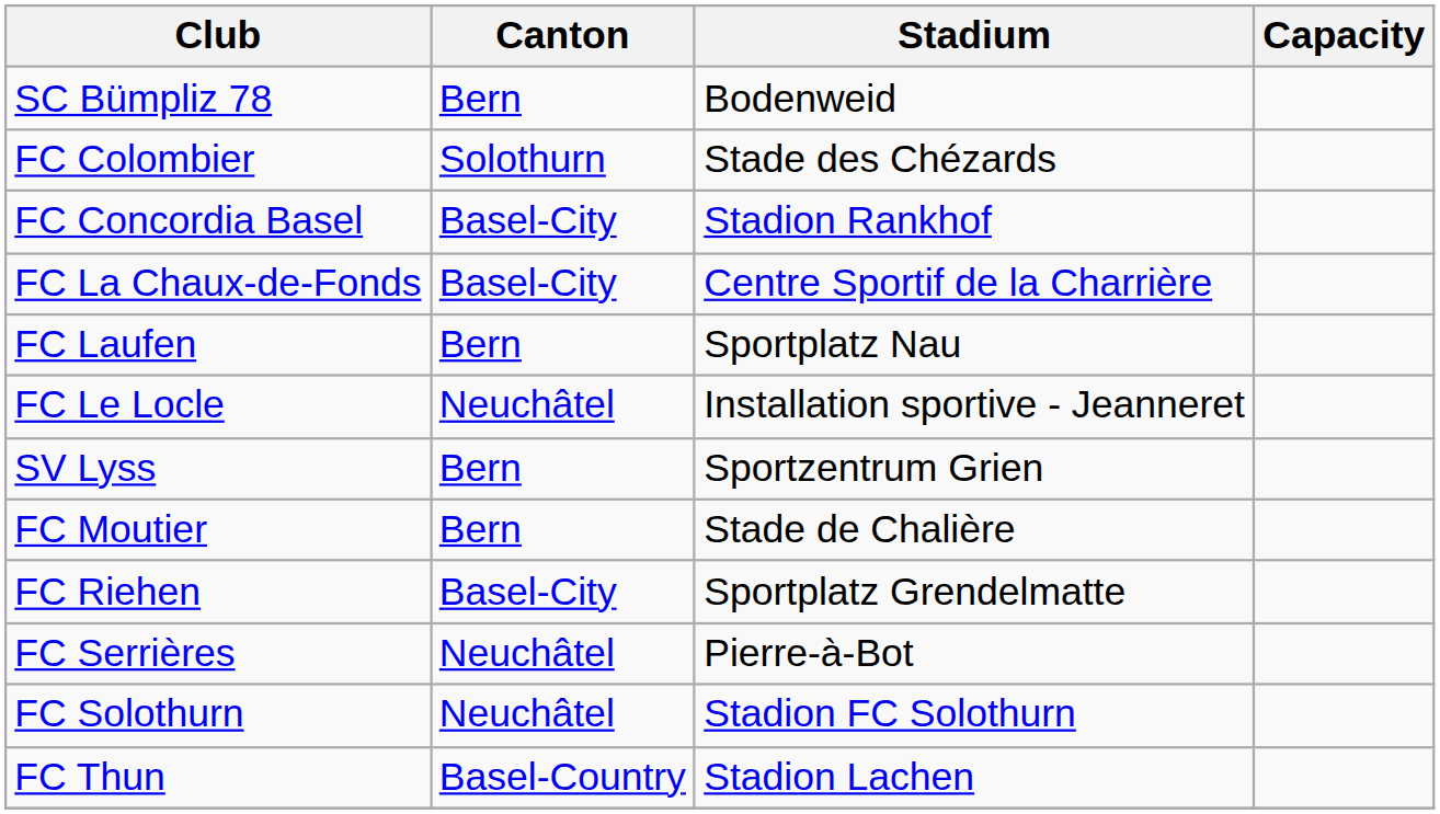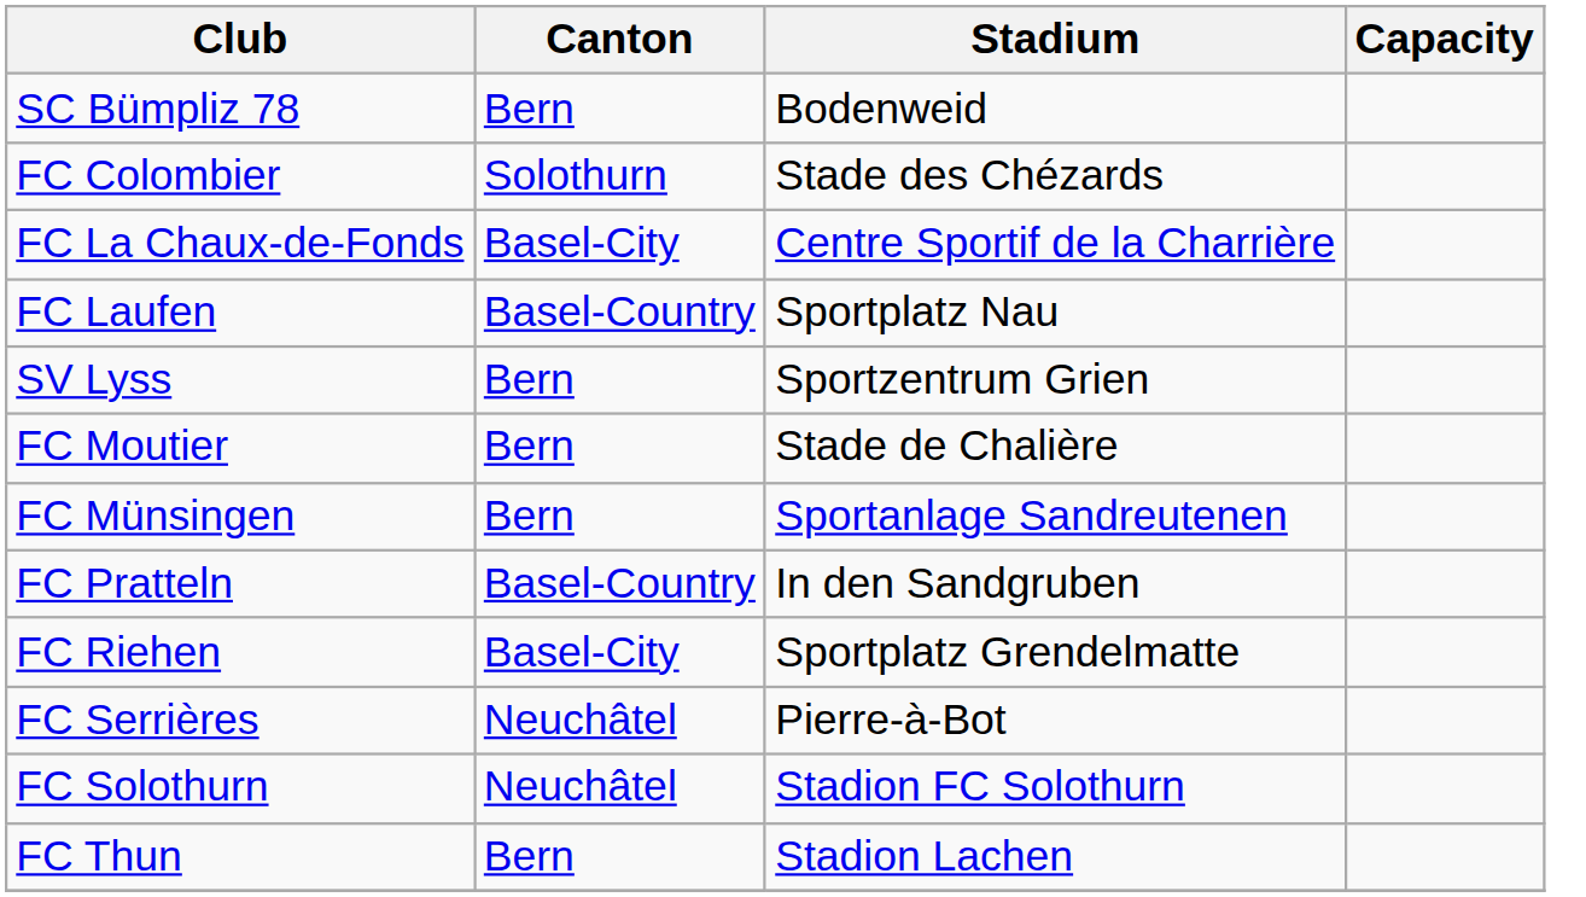- row: FC Concordia Basel | Basel-City | Stadion Rankhof
FC Laufen | Canton: Bern -> Basel-Country
- row: FC Le Locle | Neuchâtel | Installation sportive - Jeanneret
+ row: FC Münsingen | Bern | Sportanlage Sandreutenen
+ row: FC Pratteln | Basel-Country | In den Sandgruben
FC Thun | Canton: Basel-Country -> Bern
